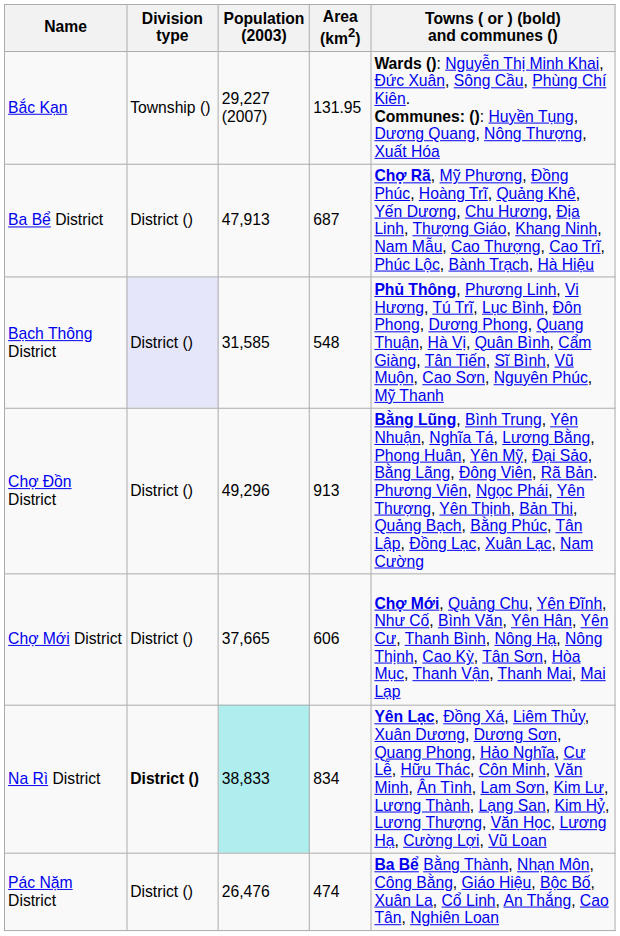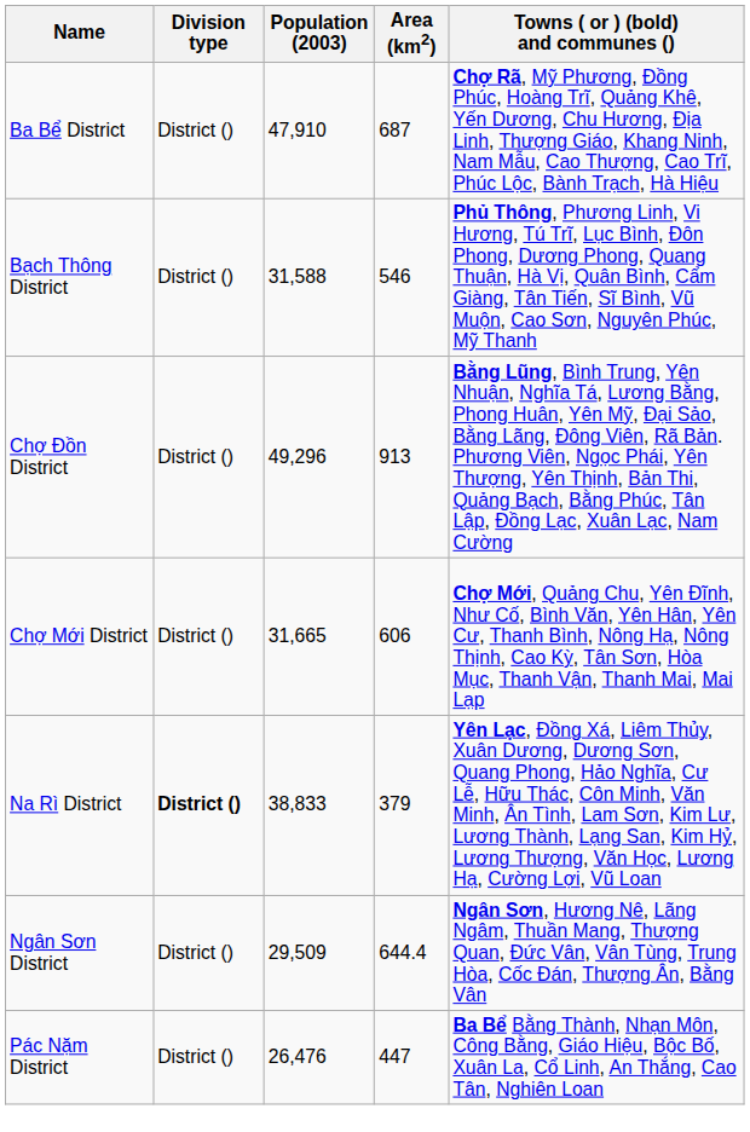- row: Bắc Kạn | Township () | 29,227 (2007) | 131.95 | Wards (): Nguyễn Thị Minh Khai, Đức Xuân, Sông Cầu, Phùng Chí Kiên. Communes: (): Huyền Tụng, Dương Quang, Nông Thượng, Xuất Hóa
Ba Bể District | Population (2003): 47,913 -> 47,910
Bạch Thông District | Division type: lavender background -> no background
Bạch Thông District | Population (2003): 31,585 -> 31,588
Bạch Thông District | Area (km2): 548 -> 546
Chợ Mới District | Population (2003): 37,665 -> 31,665
Na Rì District | Population (2003): paleturquoise background -> no background
Na Rì District | Area (km2): 834 -> 379
+ row: Ngân Sơn District | District () | 29,509 | 644.4 | Ngân Sơn, Hương Nê, Lãng Ngâm, Thuần Mang, Thượng Quan, Đức Vân, Vân Tùng, Trung Hòa, Cốc Đán, Thượng Ân, Bằng Vân
Pác Nặm District | Area (km2): 474 -> 447
